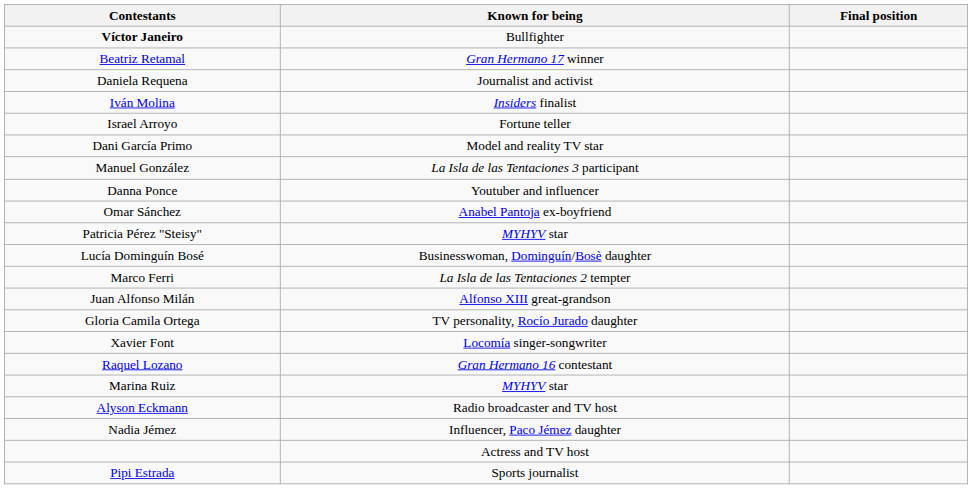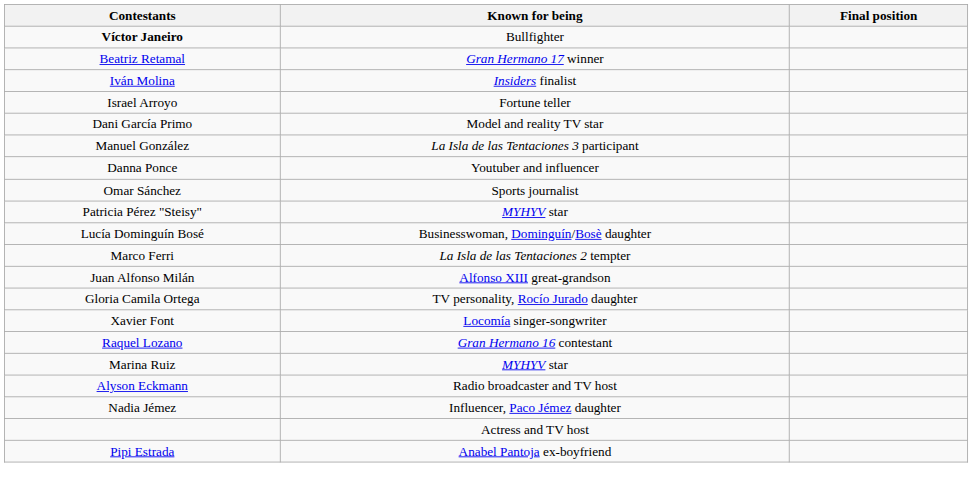- row: Daniela Requena | Journalist and activist
Omar Sánchez | Known for being: Anabel Pantoja ex-boyfriend -> Sports journalist
Pipi Estrada | Known for being: Sports journalist -> Anabel Pantoja ex-boyfriend
